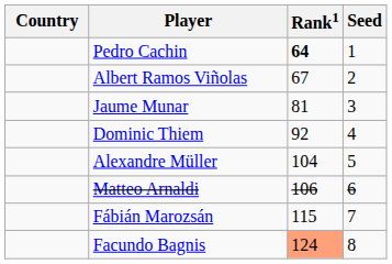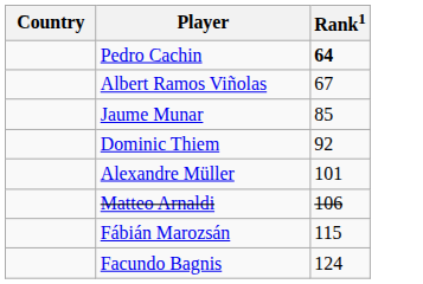- column: Seed | 1 | 2 | 3 | 4 | 5 | 6 | 7 | 8
Jaume Munar | Rank1: 81 -> 85
Alexandre Müller | Rank1: 104 -> 101
Facundo Bagnis | Rank1: lightsalmon background -> no background
